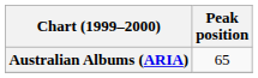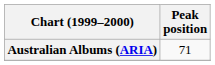Australian Albums (ARIA) | Peak position: 65 -> 71
